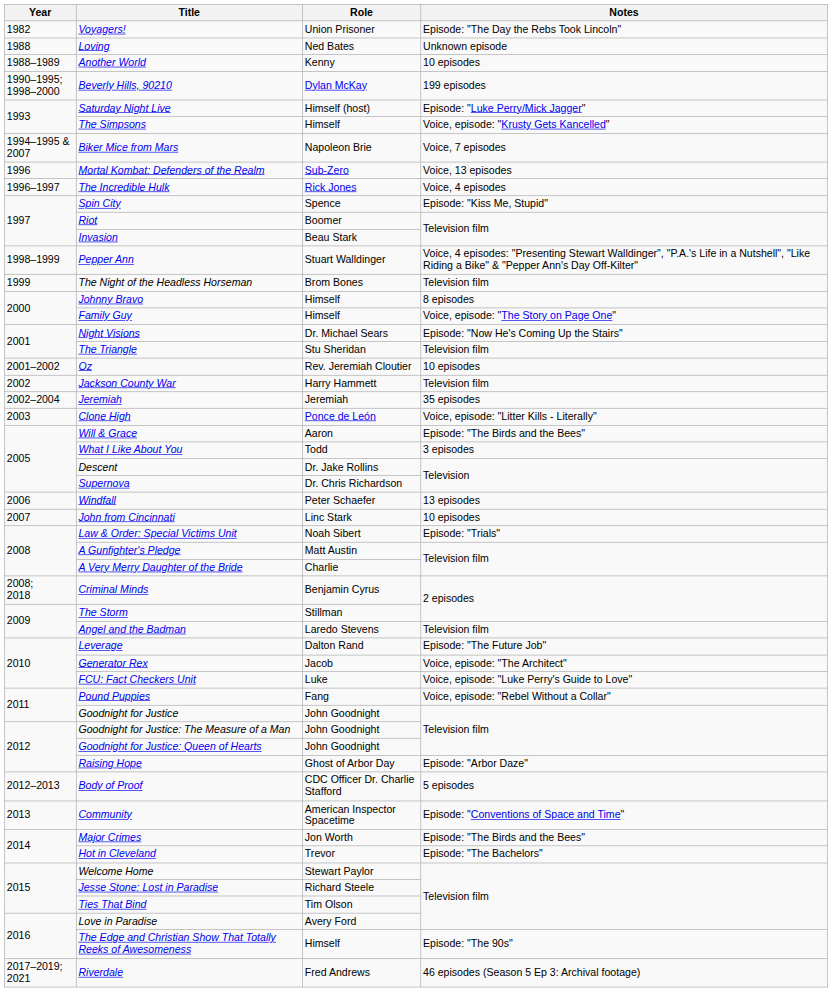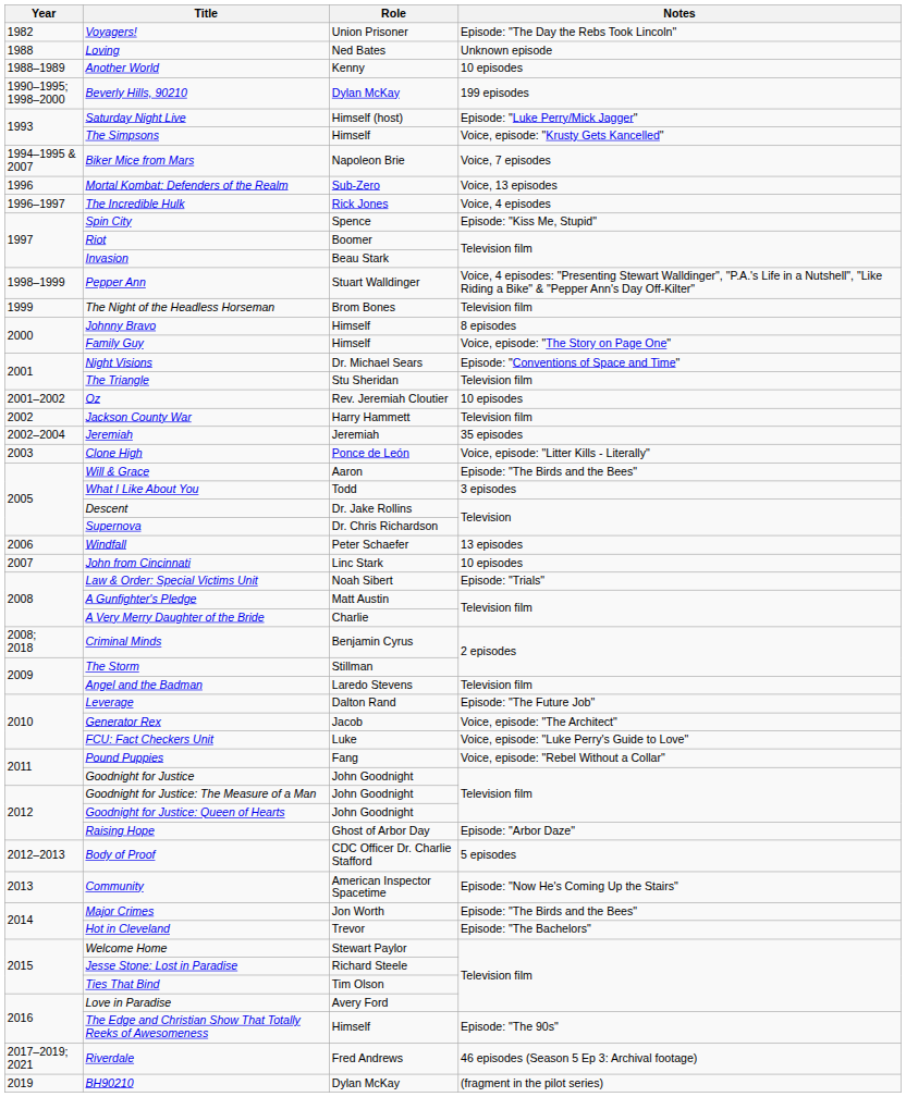Night Visions | Notes: Episode: "Now He's Coming Up the Stairs" -> Episode: "Conventions of Space and Time"
Community | Notes: Episode: "Conventions of Space and Time" -> Episode: "Now He's Coming Up the Stairs"
+ row: 2019 | BH90210 | Dylan McKay | (fragment in the pilot series)
